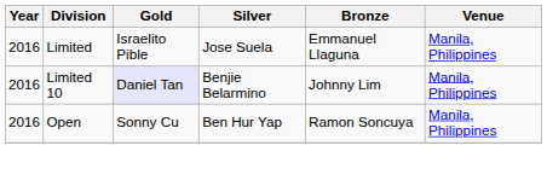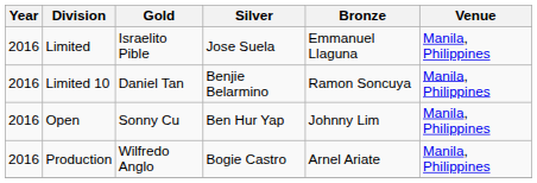Limited 10 | Gold: lavender background -> no background
Limited 10 | Bronze: Johnny Lim -> Ramon Soncuya
Open | Bronze: Ramon Soncuya -> Johnny Lim
+ row: 2016 | Production | Wilfredo Anglo | Bogie Castro | Arnel Ariate | Manila, Philippines
